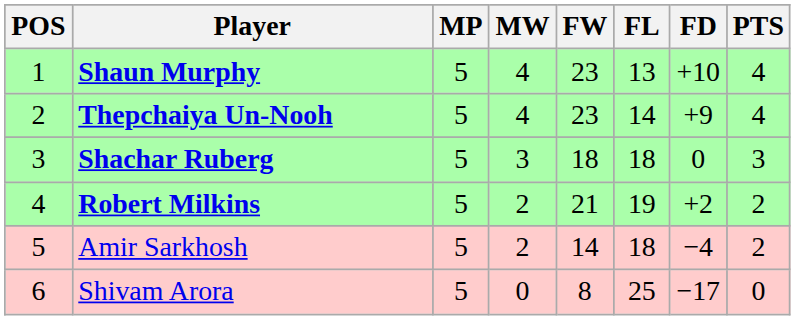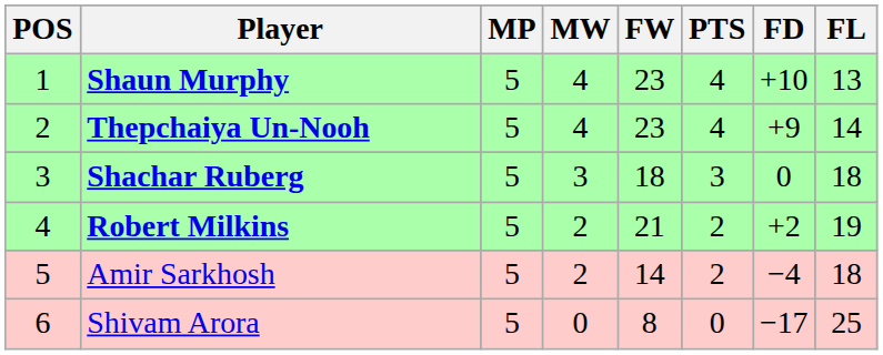columns swapped: FL <-> PTS
